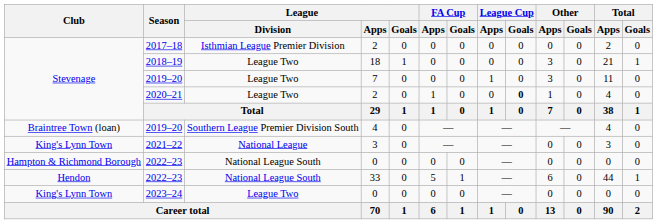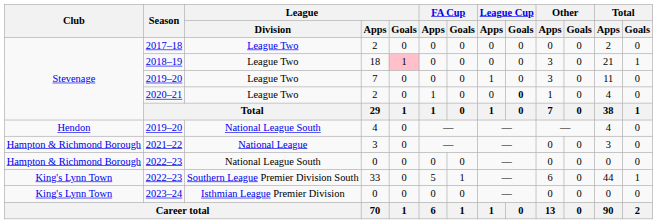2017–18 | League / Division: Isthmian League Premier Division -> League Two
2018–19 | League / Goals: no background -> pink background
2019–20 / 4 | Club: Braintree Town (loan) -> Hendon
2019–20 / 4 | League / Division: Southern League Premier Division South -> National League South
2021–22 | Club: King's Lynn Town -> Hampton & Richmond Borough
2022–23 / 33 | Club: Hendon -> King's Lynn Town
2022–23 / 33 | League / Division: National League South -> Southern League Premier Division South
2023–24 | League / Division: League Two -> Isthmian League Premier Division
